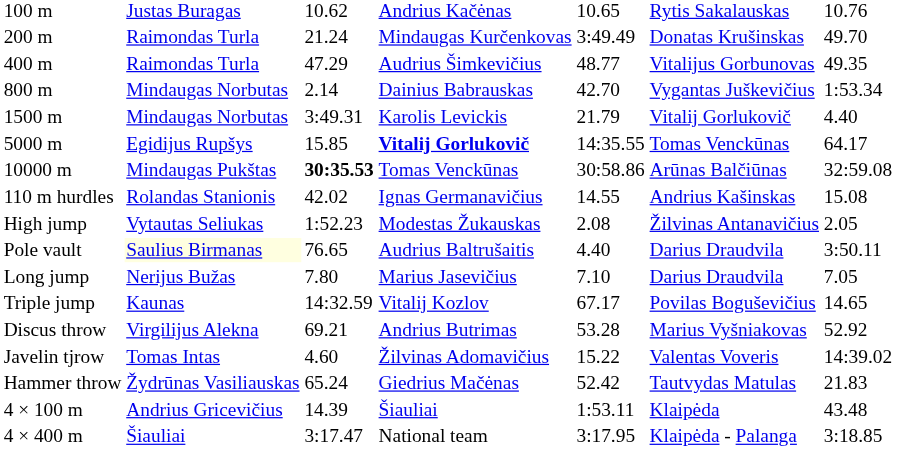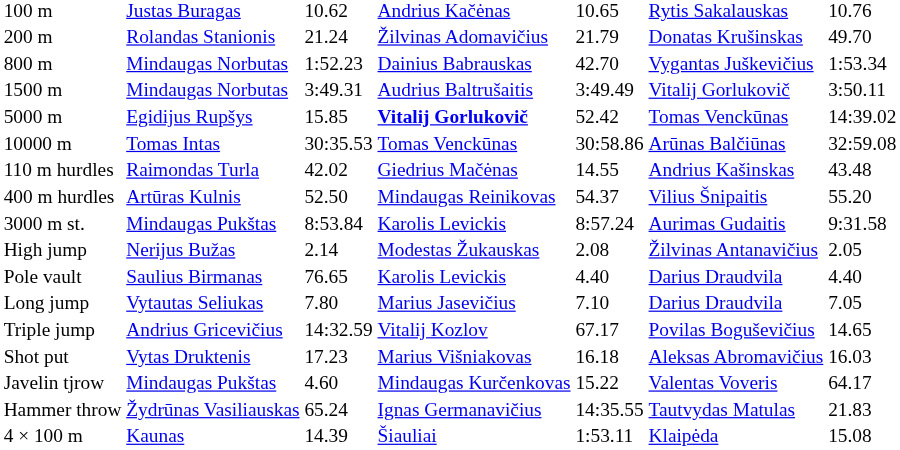200 m | column 2: Raimondas Turla -> Rolandas Stanionis
200 m | column 4: Mindaugas Kurčenkovas -> Žilvinas Adomavičius
200 m | column 5: 3:49.49 -> 21.79
- row: 400 m | Raimondas Turla | 47.29 | Audrius Šimkevičius | 48.77 | Vitalijus Gorbunovas | 49.35
800 m | column 3: 2.14 -> 1:52.23
1500 m | column 4: Karolis Levickis -> Audrius Baltrušaitis
1500 m | column 5: 21.79 -> 3:49.49
1500 m | column 7: 4.40 -> 3:50.11
5000 m | column 5: 14:35.55 -> 52.42
5000 m | column 7: 64.17 -> 14:39.02
10000 m | column 2: Mindaugas Pukštas -> Tomas Intas
10000 m | column 3: bold -> normal
110 m hurdles | column 2: Rolandas Stanionis -> Raimondas Turla
110 m hurdles | column 4: Ignas Germanavičius -> Giedrius Mačėnas
110 m hurdles | column 7: 15.08 -> 43.48
+ row: 400 m hurdles | Artūras Kulnis | 52.50 | Mindaugas Reinikovas | 54.37 | Vilius Šnipaitis | 55.20
+ row: 3000 m st. | Mindaugas Pukštas | 8:53.84 | Karolis Levickis | 8:57.24 | Aurimas Gudaitis | 9:31.58
High jump | column 2: Vytautas Seliukas -> Nerijus Bužas
High jump | column 3: 1:52.23 -> 2.14
Pole vault | column 2: lightyellow background -> no background
Pole vault | column 4: Audrius Baltrušaitis -> Karolis Levickis
Pole vault | column 7: 3:50.11 -> 4.40
Long jump | column 2: Nerijus Bužas -> Vytautas Seliukas
Triple jump | column 2: Kaunas -> Andrius Gricevičius
+ row: Shot put | Vytas Druktenis | 17.23 | Marius Višniakovas | 16.18 | Aleksas Abromavičius | 16.03
- row: Discus throw | Virgilijus Alekna | 69.21 | Andrius Butrimas | 53.28 | Marius Vyšniakovas | 52.92
Javelin tjrow | column 2: Tomas Intas -> Mindaugas Pukštas
Javelin tjrow | column 4: Žilvinas Adomavičius -> Mindaugas Kurčenkovas
Javelin tjrow | column 7: 14:39.02 -> 64.17
Hammer throw | column 4: Giedrius Mačėnas -> Ignas Germanavičius
Hammer throw | column 5: 52.42 -> 14:35.55
4 × 100 m | column 2: Andrius Gricevičius -> Kaunas
4 × 100 m | column 7: 43.48 -> 15.08
- row: 4 × 400 m | Šiauliai | 3:17.47 | National team | 3:17.95 | Klaipėda - Palanga | 3:18.85
